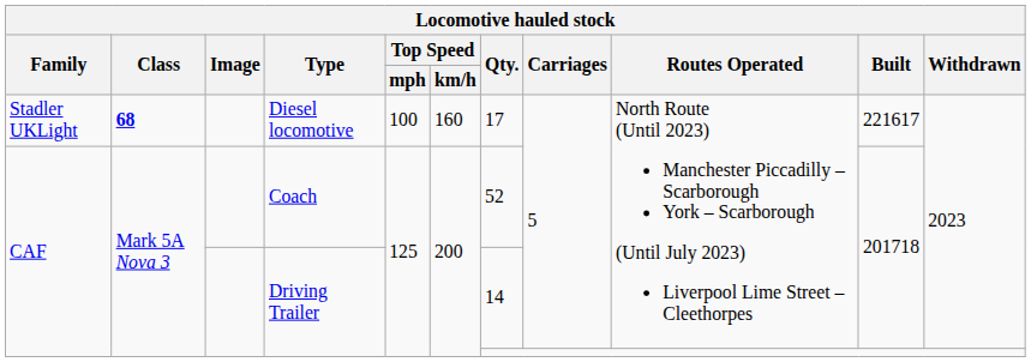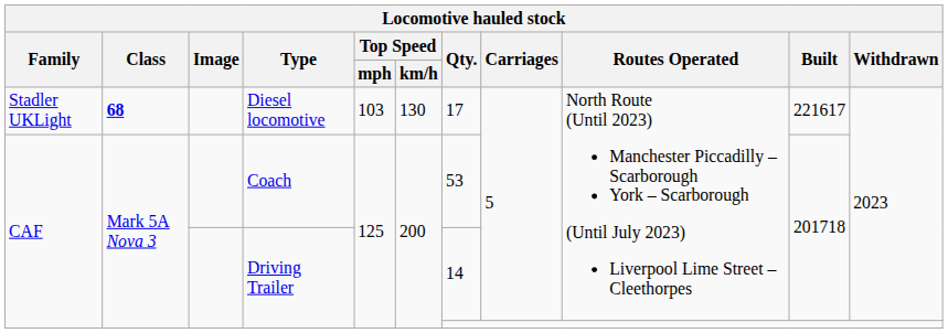Diesel locomotive | Top Speed / mph: 100 -> 103
Diesel locomotive | Top Speed / km/h: 160 -> 130
Coach | Qty.: 52 -> 53
